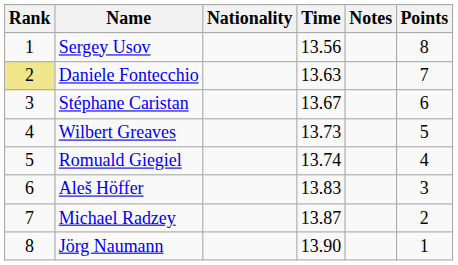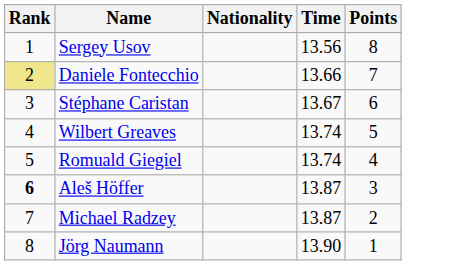- column: Notes
Daniele Fontecchio | Time: 13.63 -> 13.66
Wilbert Greaves | Time: 13.73 -> 13.74
Aleš Höffer | Rank: normal -> bold
Aleš Höffer | Time: 13.83 -> 13.87
